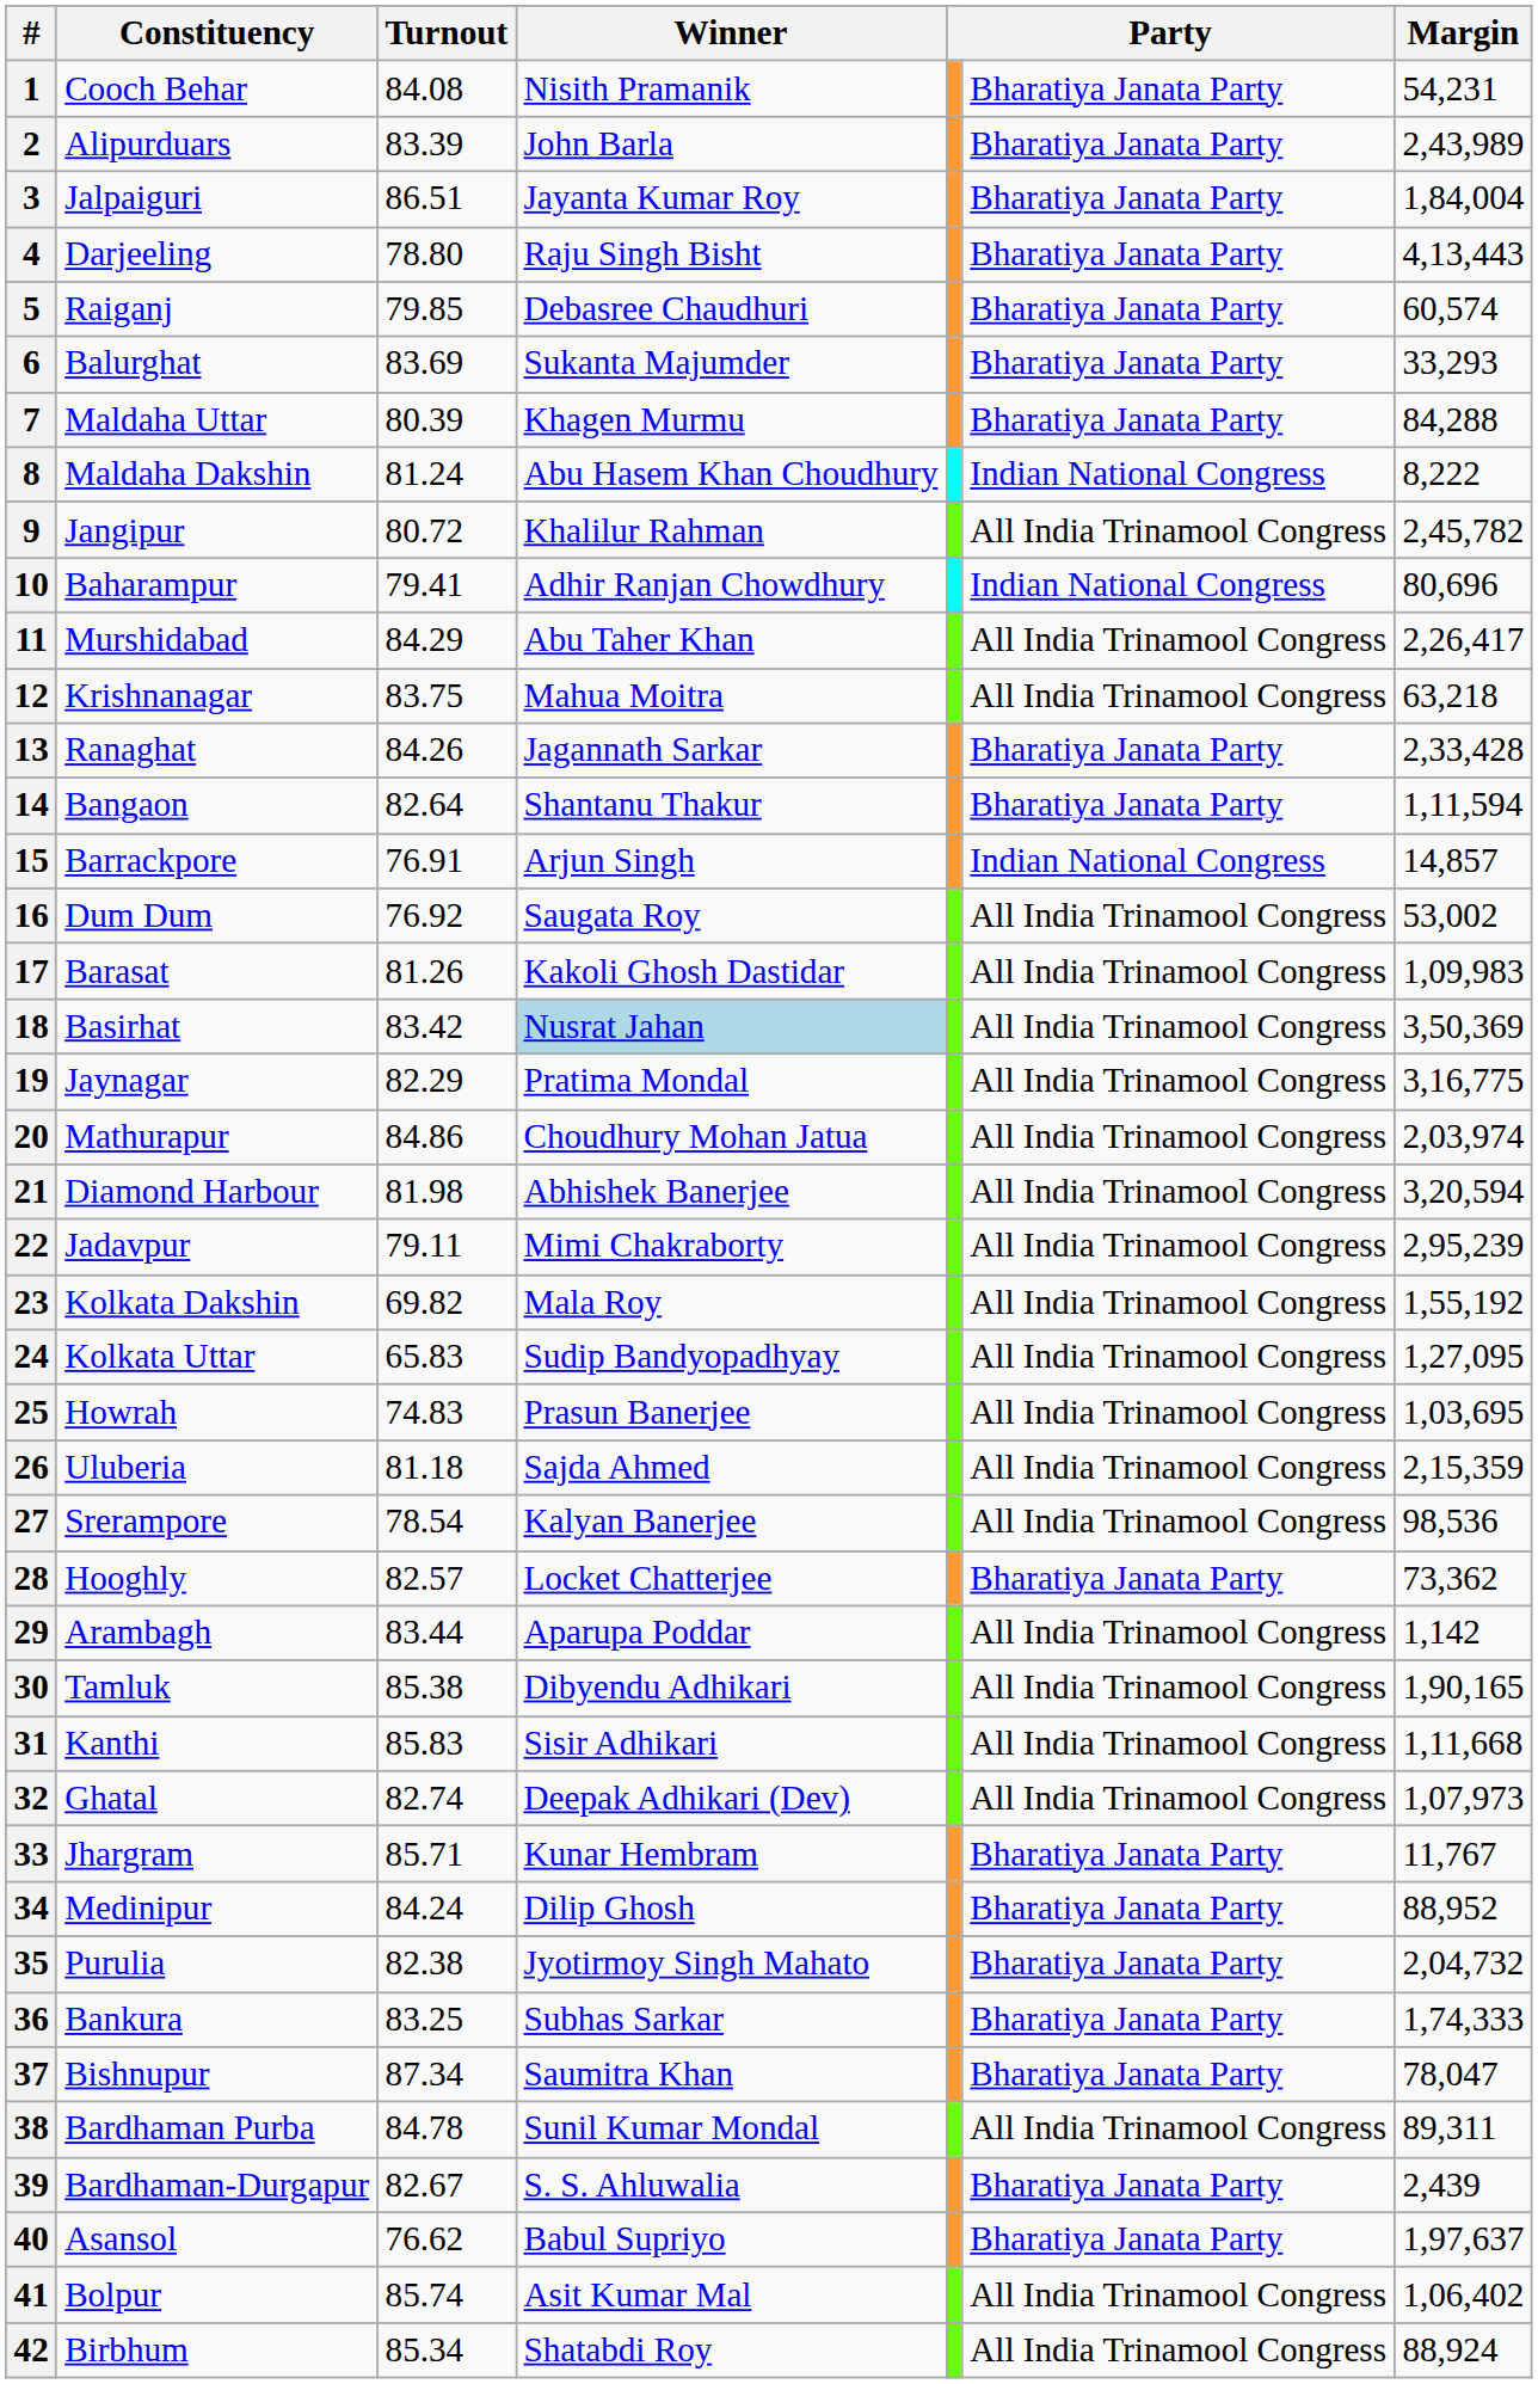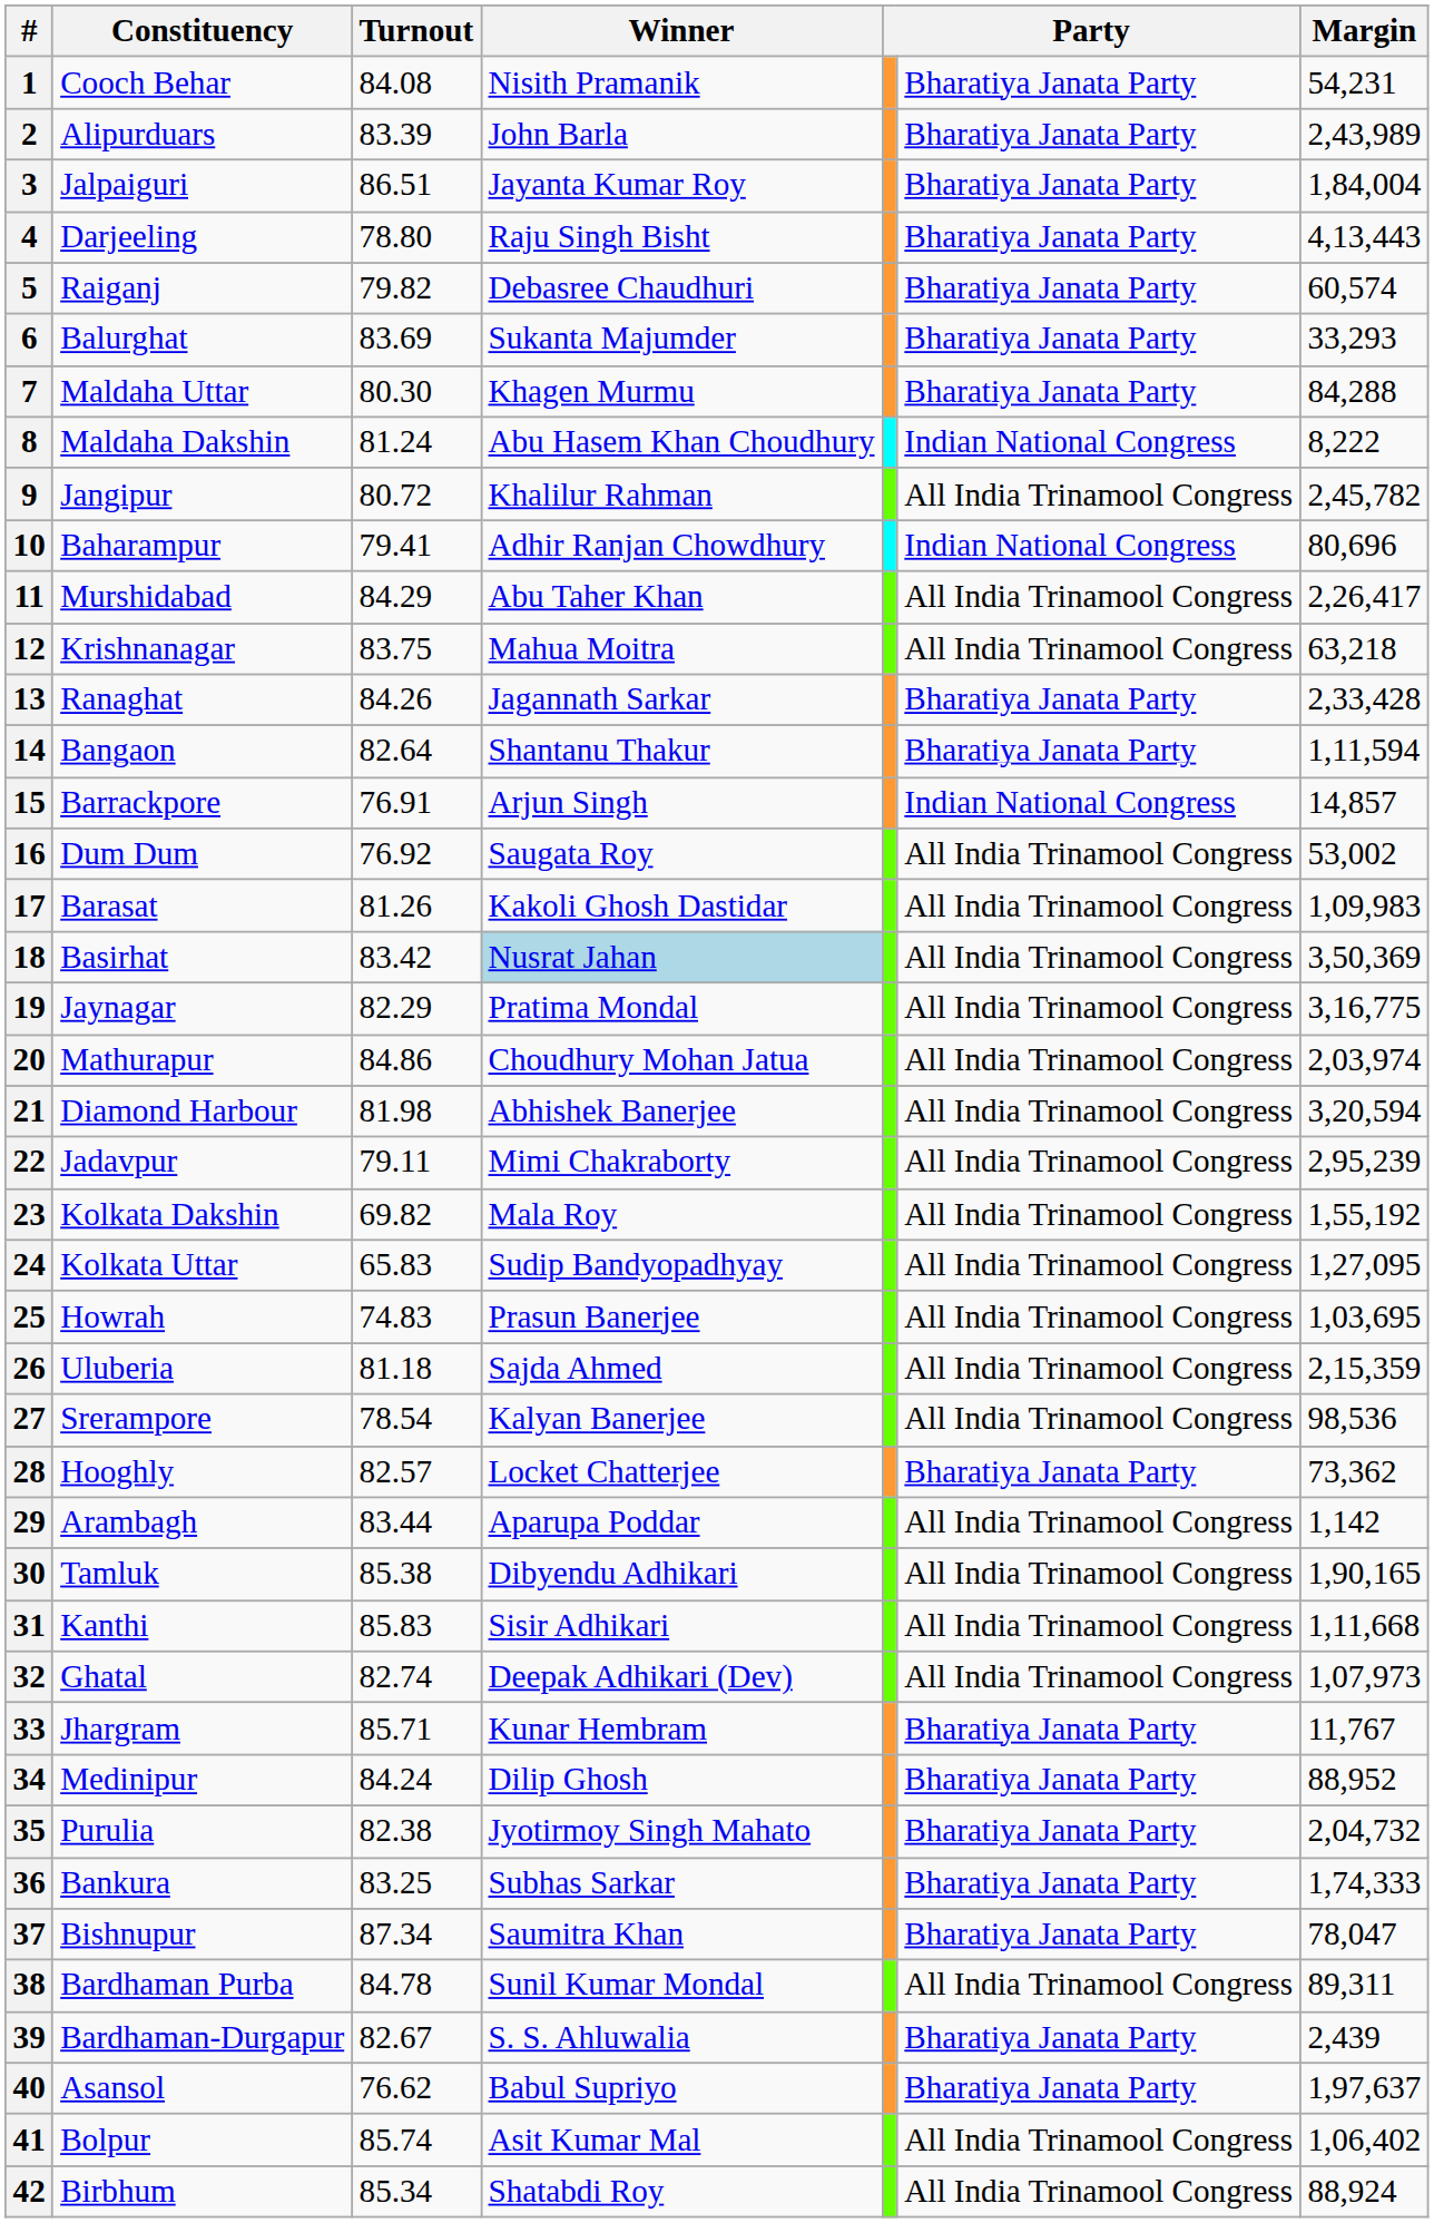5 | Turnout: 79.85 -> 79.82
7 | Turnout: 80.39 -> 80.30
